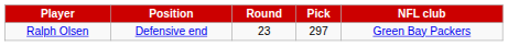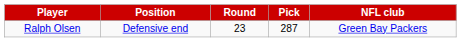Ralph Olsen | Pick: 297 -> 287
